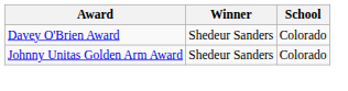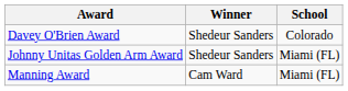Johnny Unitas Golden Arm Award | School: Colorado -> Miami (FL)
+ row: Manning Award | Cam Ward | Miami (FL)
